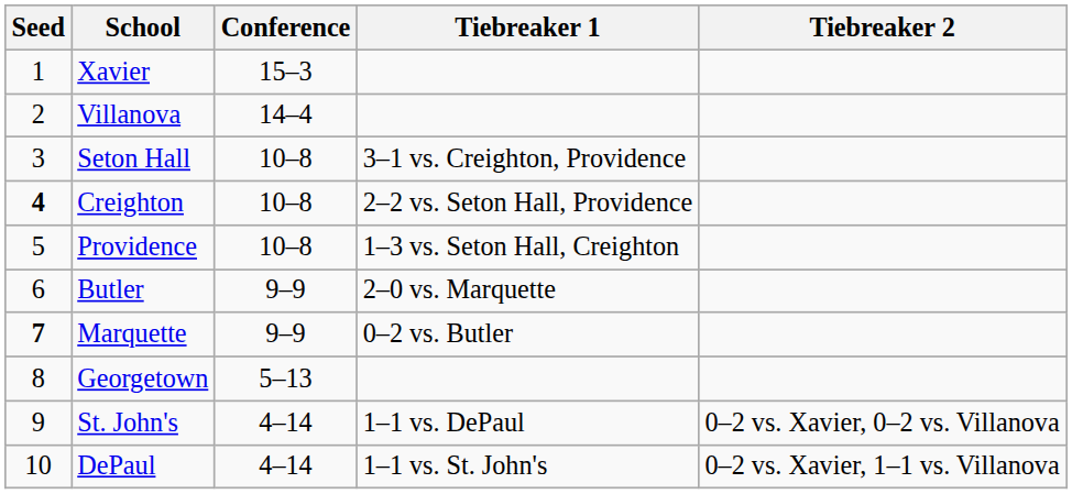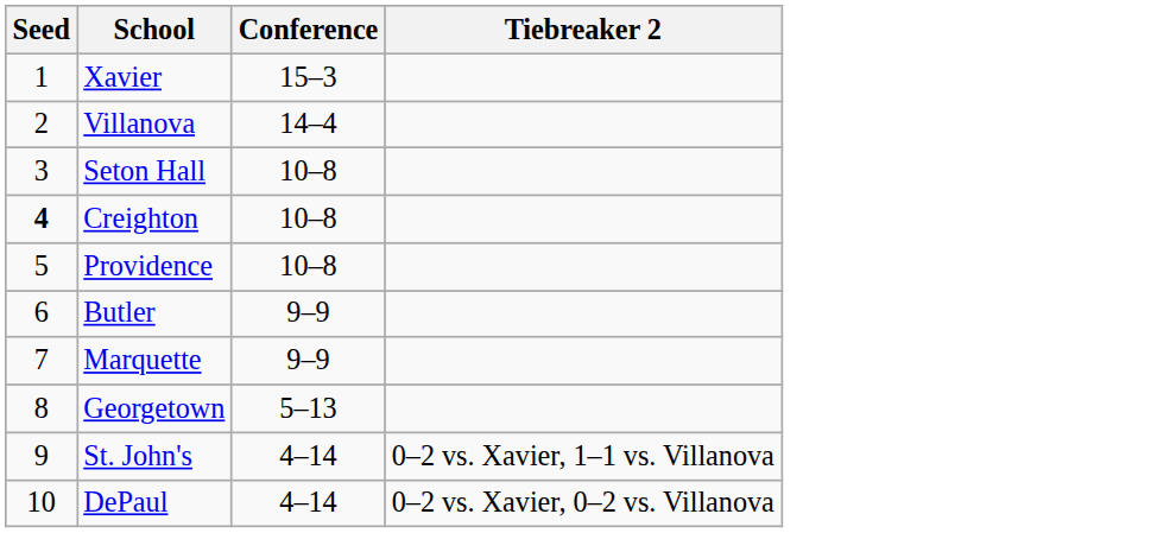- column: Tiebreaker 1 | 3–1 vs. Creighton, Providence | 2–2 vs. Seton Hall, Providence | 1–3 vs. Seton Hall, Creighton | 2–0 vs. Marquette | 0–2 vs. Butler | 1–1 vs. DePaul | 1–1 vs. St. John's
Marquette | Seed: bold -> normal
St. John's | Tiebreaker 2: 0–2 vs. Xavier, 0–2 vs. Villanova -> 0–2 vs. Xavier, 1–1 vs. Villanova
DePaul | Tiebreaker 2: 0–2 vs. Xavier, 1–1 vs. Villanova -> 0–2 vs. Xavier, 0–2 vs. Villanova
